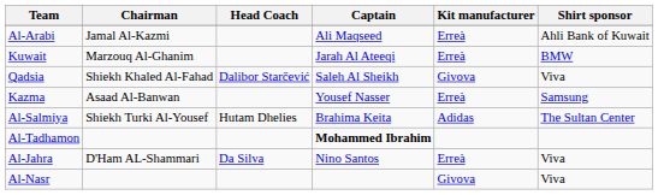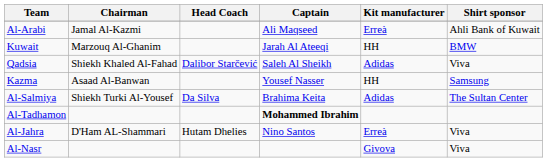Kuwait | Kit manufacturer: Erreà -> HH
Qadsia | Kit manufacturer: Givova -> Adidas
Kazma | Kit manufacturer: Erreà -> HH
Al-Salmiya | Head Coach: Hutam Dhelies -> Da Silva
Al-Jahra | Head Coach: Da Silva -> Hutam Dhelies
